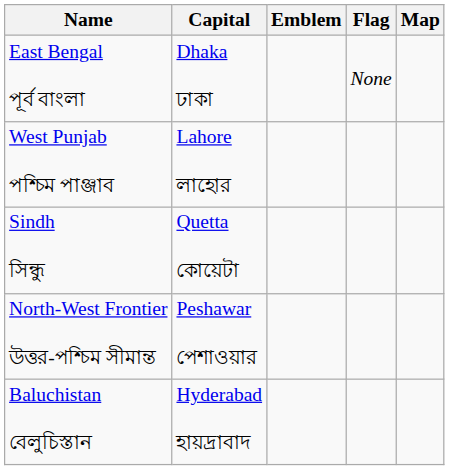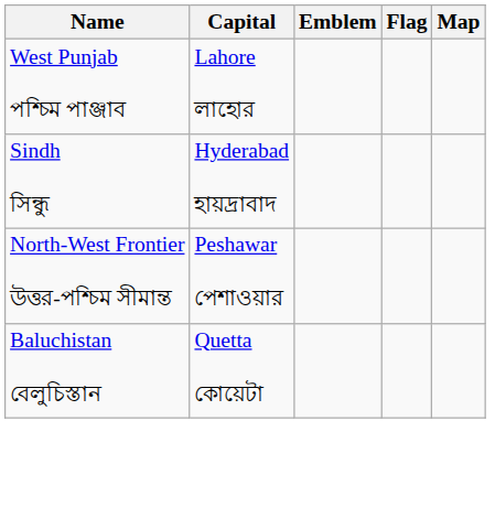- row: East Bengal পূর্ব বাংলা | Dhaka ঢাকা | None
Sindh সিন্ধু | Capital: Quetta কোয়েটা -> Hyderabad হায়দ্রাবাদ
Baluchistan বেলুচিস্তান | Capital: Hyderabad হায়দ্রাবাদ -> Quetta কোয়েটা
